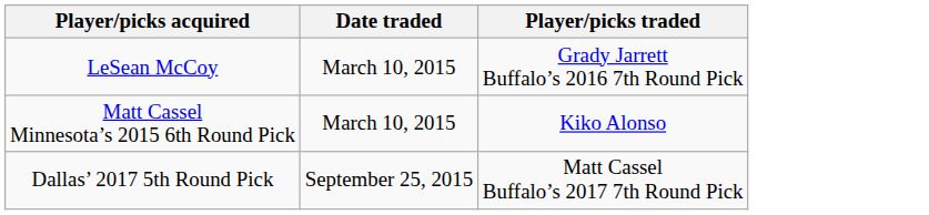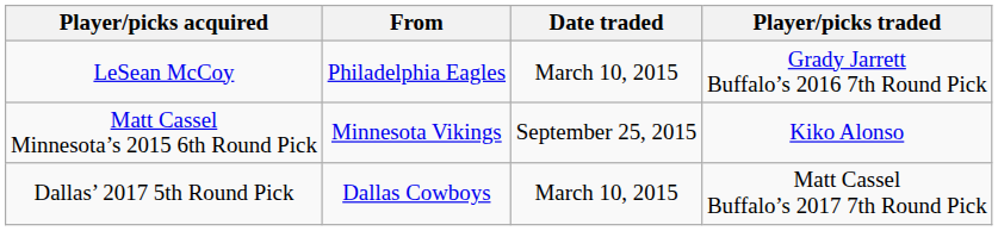+ column: From | Philadelphia Eagles | Minnesota Vikings | Dallas Cowboys
Matt Cassel Minnesota’s 2015 6th Round Pick | Date traded: March 10, 2015 -> September 25, 2015
Dallas’ 2017 5th Round Pick | Date traded: September 25, 2015 -> March 10, 2015
